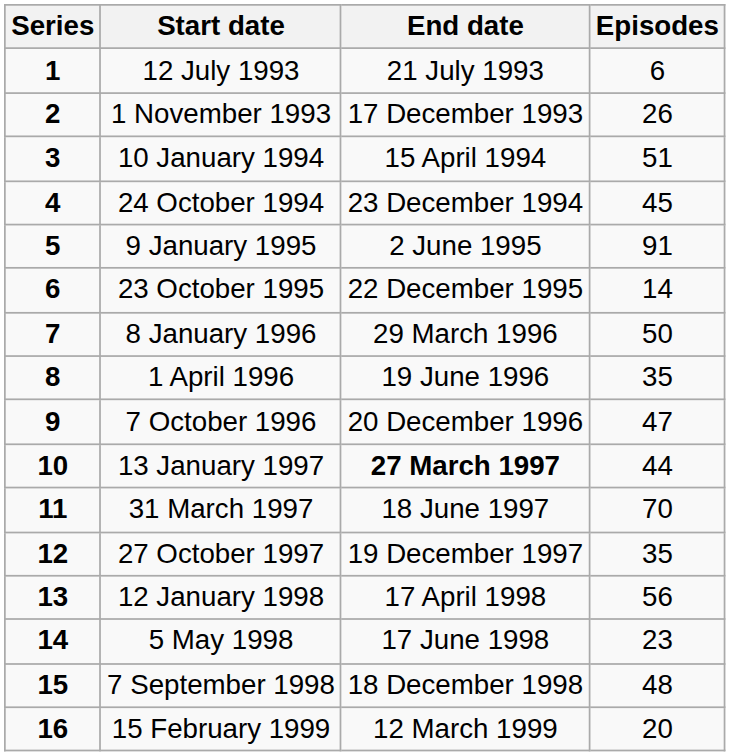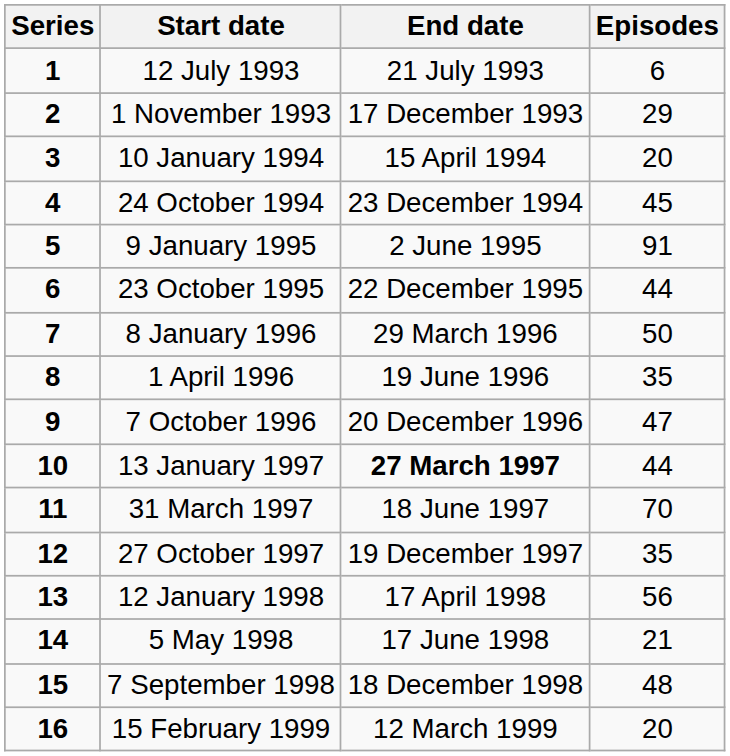1 November 1993 | Episodes: 26 -> 29
10 January 1994 | Episodes: 51 -> 20
23 October 1995 | Episodes: 14 -> 44
5 May 1998 | Episodes: 23 -> 21
